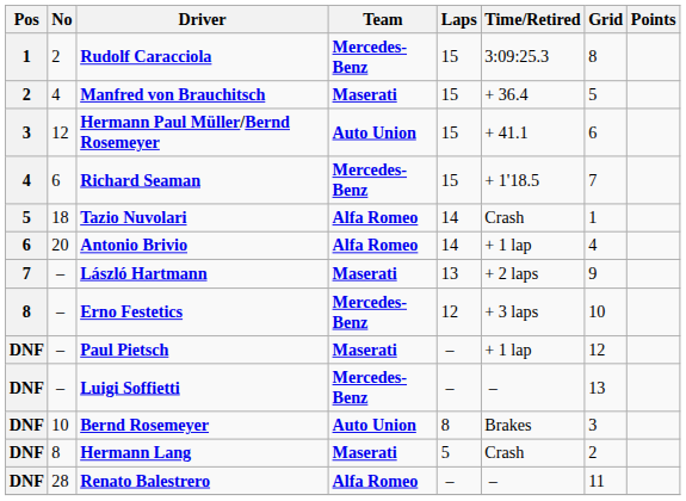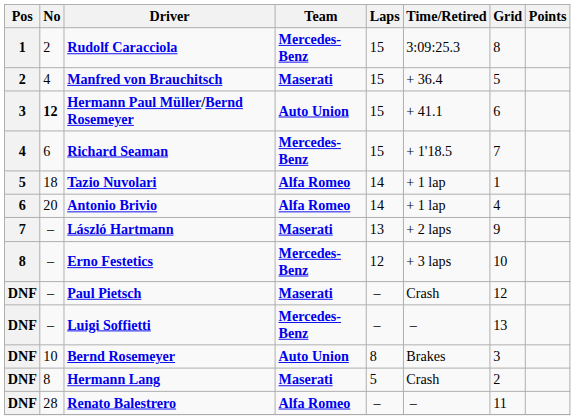Hermann Paul Müller/Bernd Rosemeyer | No: normal -> bold
Tazio Nuvolari | Time/Retired: Crash -> + 1 lap
Paul Pietsch | Time/Retired: + 1 lap -> Crash
